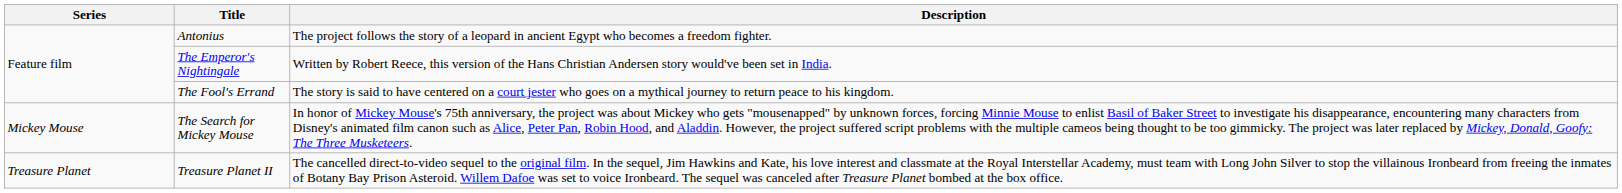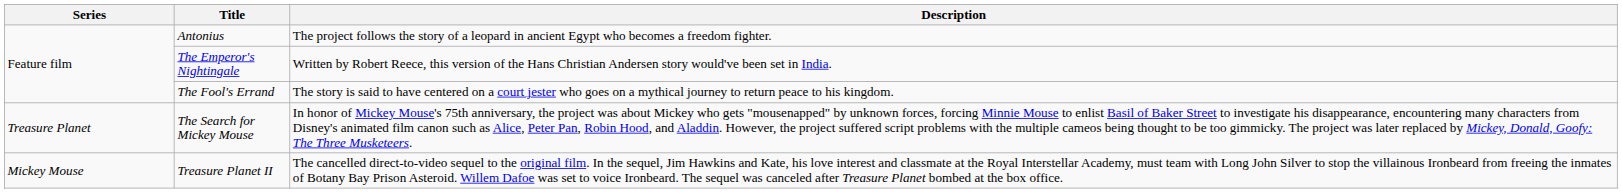The Search for Mickey Mouse | Series: Mickey Mouse -> Treasure Planet
Treasure Planet II | Series: Treasure Planet -> Mickey Mouse
